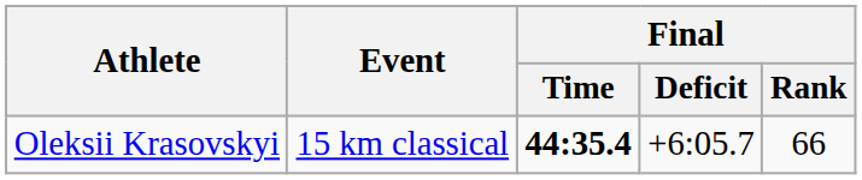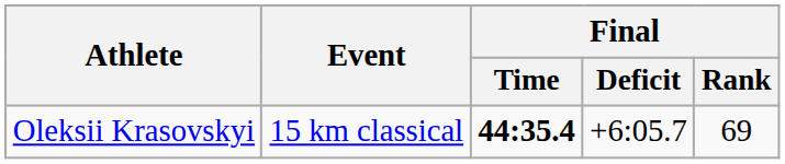Oleksii Krasovskyi | Final / Rank: 66 -> 69
